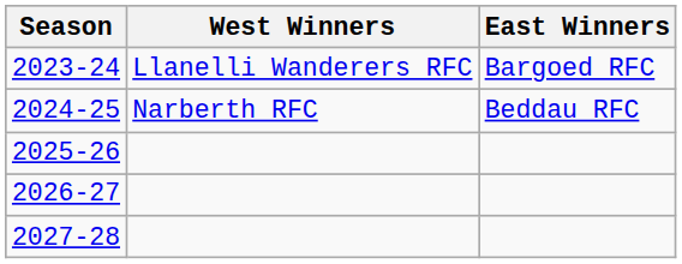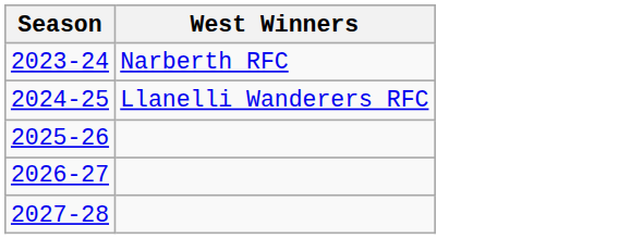- column: East Winners | Bargoed RFC | Beddau RFC
2023-24 | West Winners: Llanelli Wanderers RFC -> Narberth RFC
2024-25 | West Winners: Narberth RFC -> Llanelli Wanderers RFC
